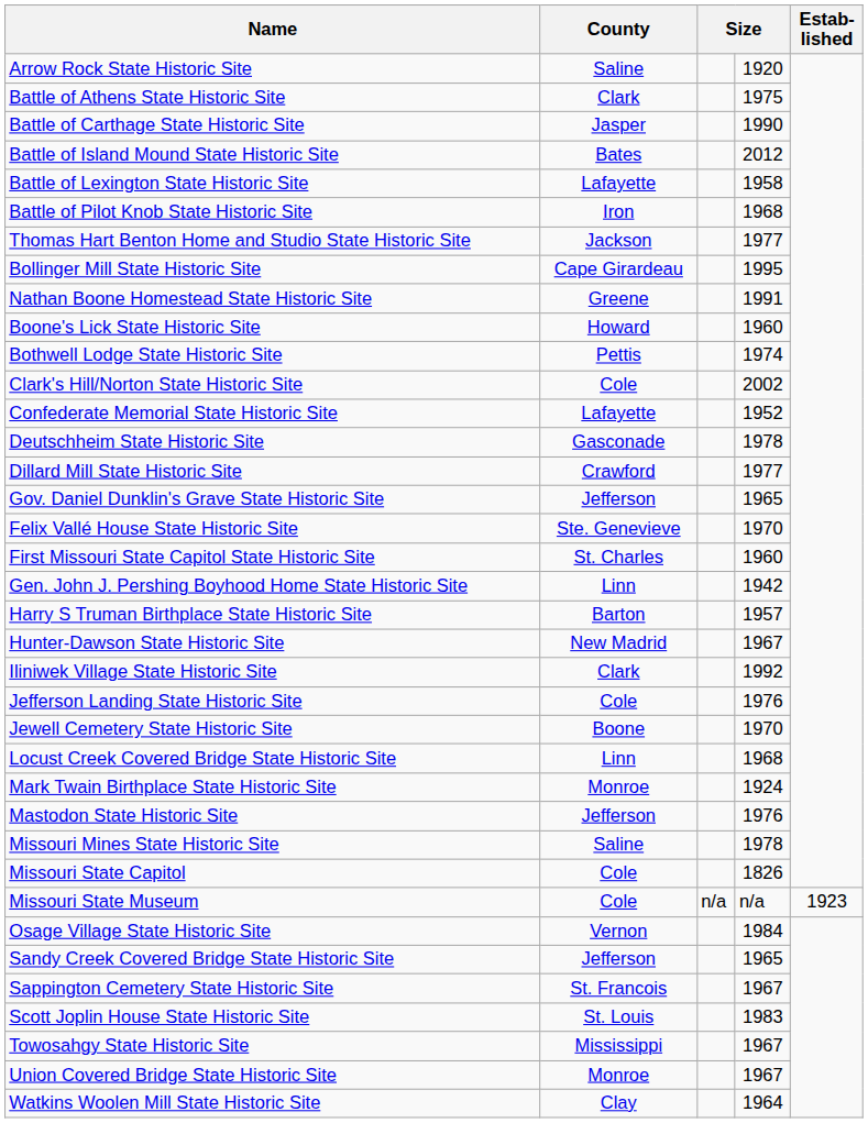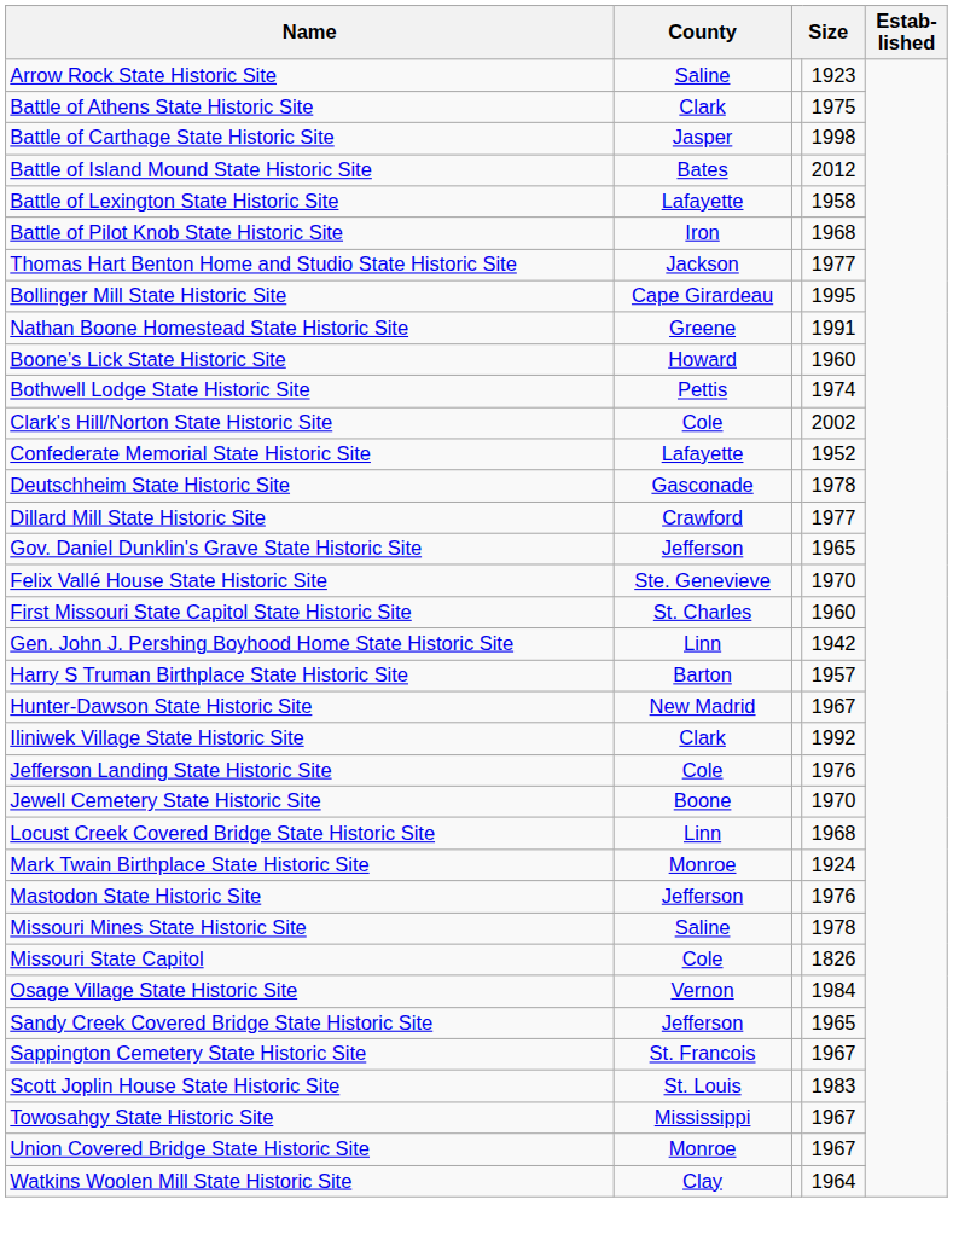Arrow Rock State Historic Site | column 4: 1920 -> 1923
Battle of Carthage State Historic Site | column 4: 1990 -> 1998
- row: Missouri State Museum | Cole | n/a | n/a | 1923
